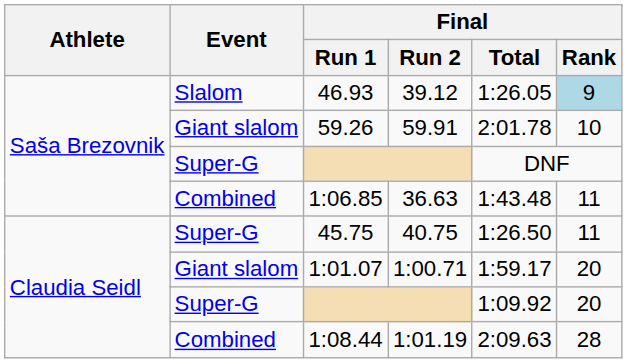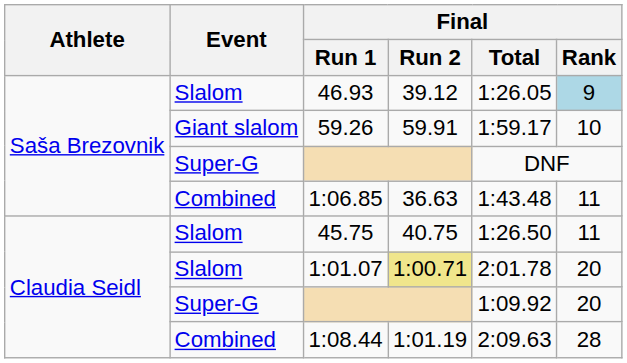59.26 | Final / Total: 2:01.78 -> 1:59.17
45.75 | Event: Super-G -> Slalom
1:01.07 | Event: Giant slalom -> Slalom
1:01.07 | Final / Run 2: no background -> khaki background
1:01.07 | Final / Total: 1:59.17 -> 2:01.78
